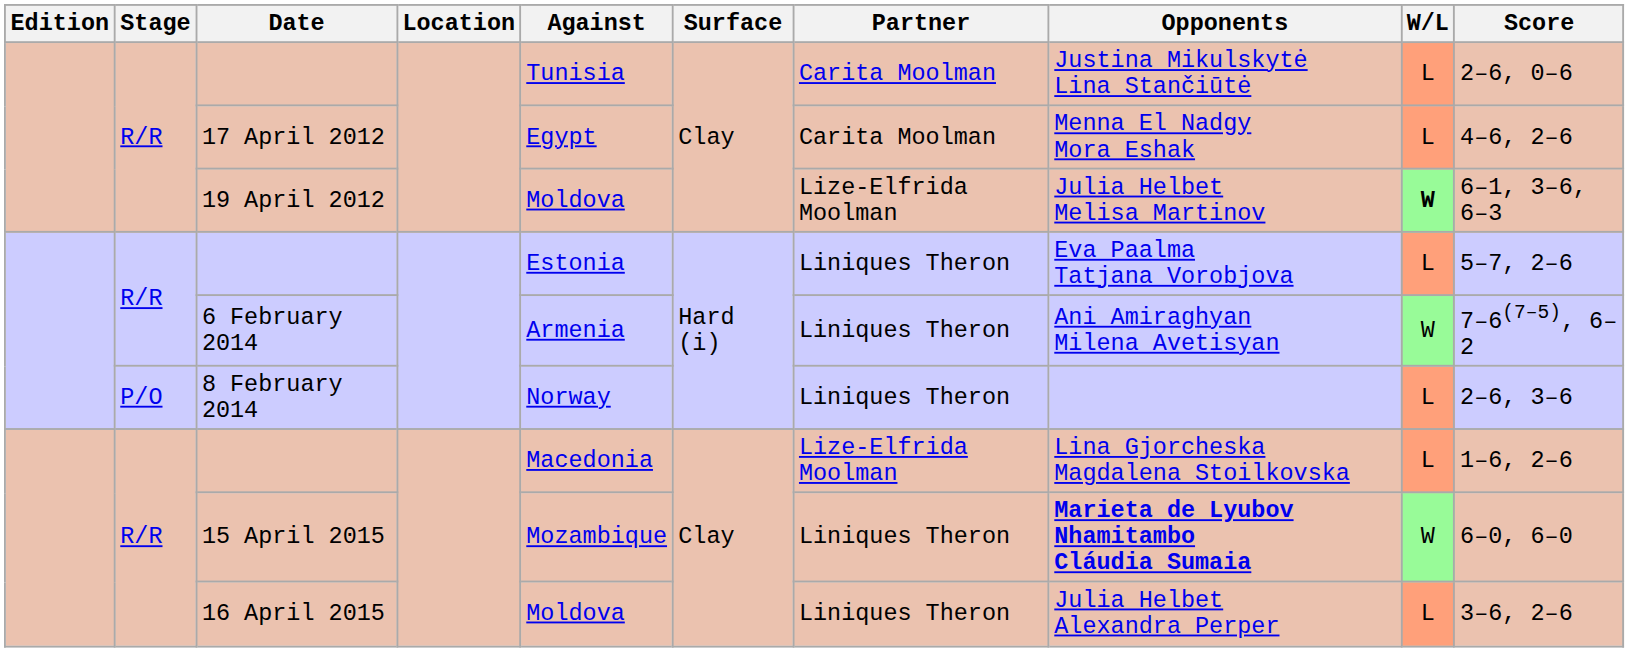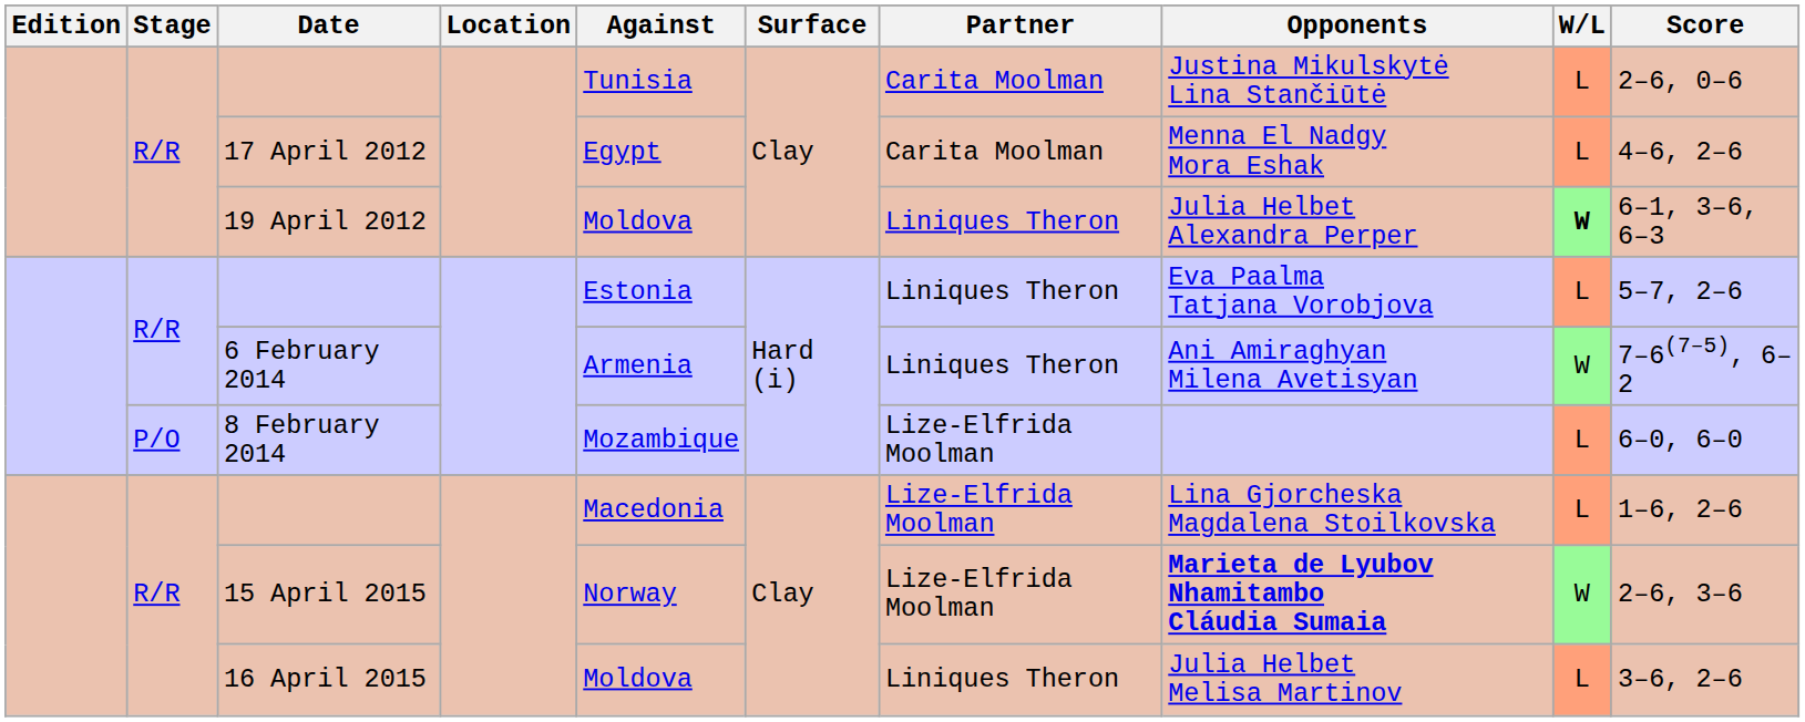19 April 2012 | Partner: Lize-Elfrida Moolman -> Liniques Theron
19 April 2012 | Opponents: Julia Helbet Melisa Martinov -> Julia Helbet Alexandra Perper
8 February 2014 | Against: Norway -> Mozambique
8 February 2014 | Partner: Liniques Theron -> Lize-Elfrida Moolman
8 February 2014 | Score: 2–6, 3–6 -> 6–0, 6–0
15 April 2015 | Against: Mozambique -> Norway
15 April 2015 | Partner: Liniques Theron -> Lize-Elfrida Moolman
15 April 2015 | Score: 6–0, 6–0 -> 2–6, 3–6
16 April 2015 | Opponents: Julia Helbet Alexandra Perper -> Julia Helbet Melisa Martinov
